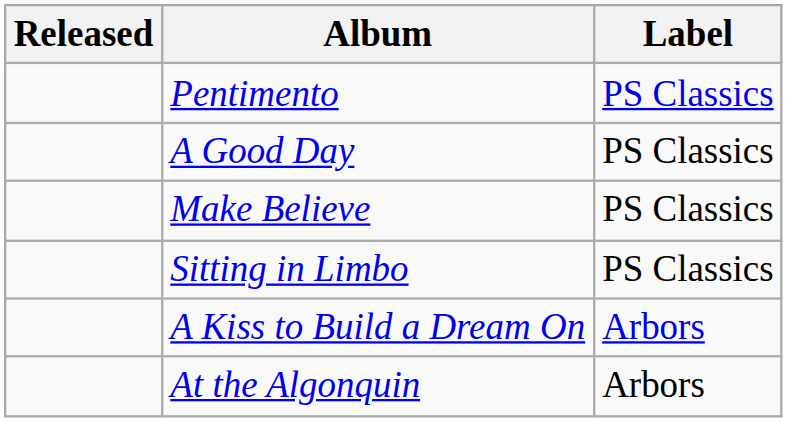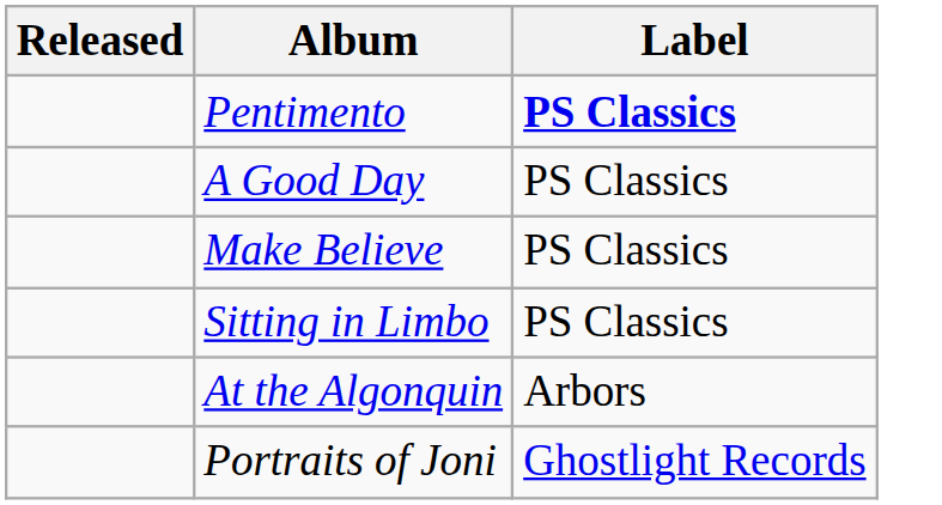Pentimento | Label: normal -> bold
- row: A Kiss to Build a Dream On | Arbors
+ row: Portraits of Joni | Ghostlight Records
